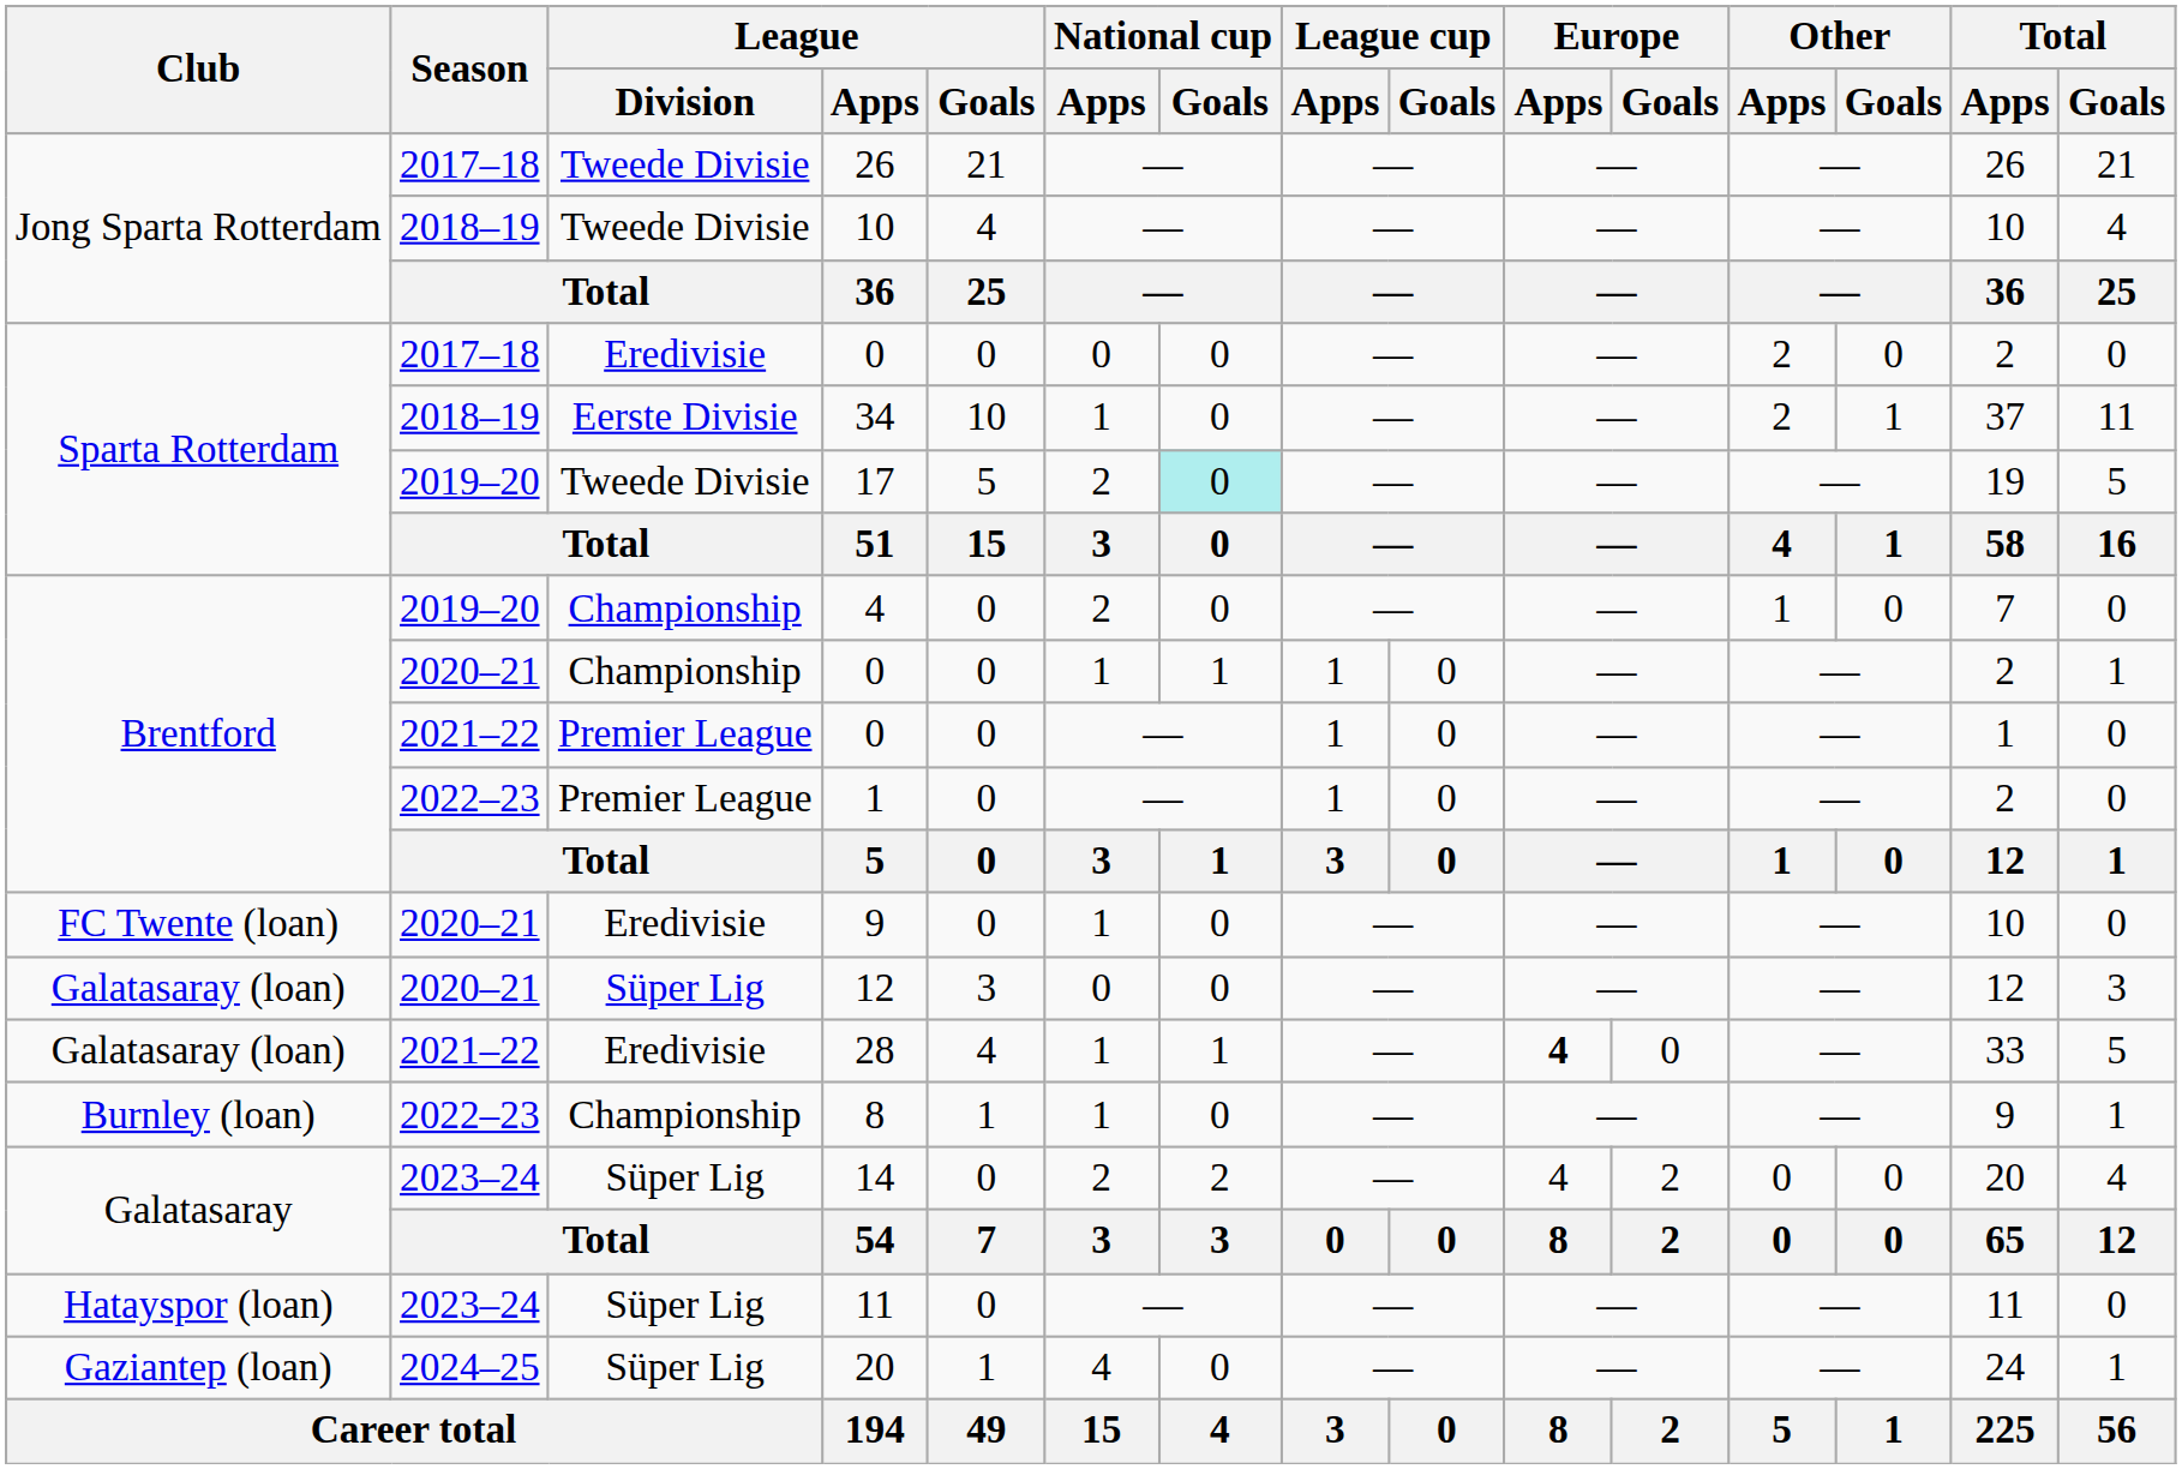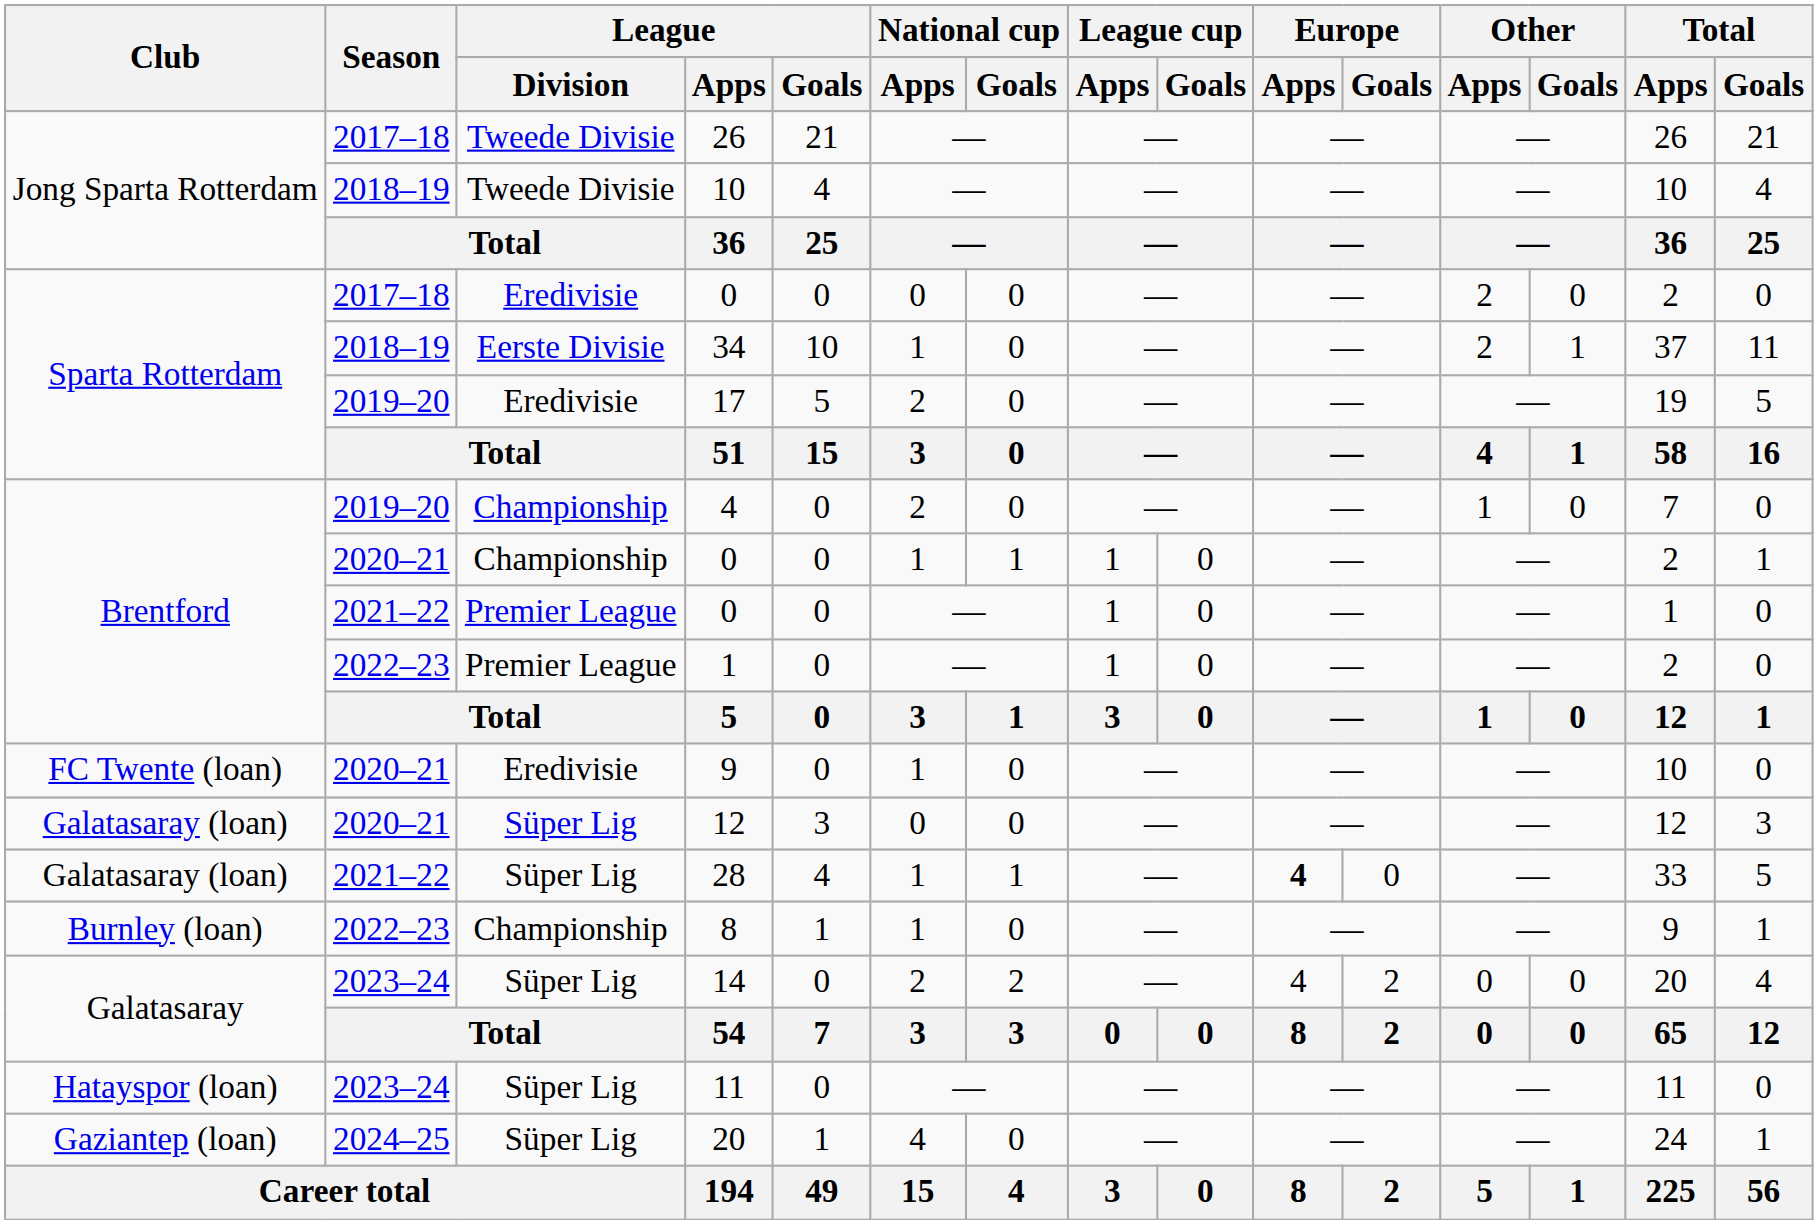17 | League / Division: Tweede Divisie -> Eredivisie
17 | National cup / Goals: paleturquoise background -> no background
28 | League / Division: Eredivisie -> Süper Lig
